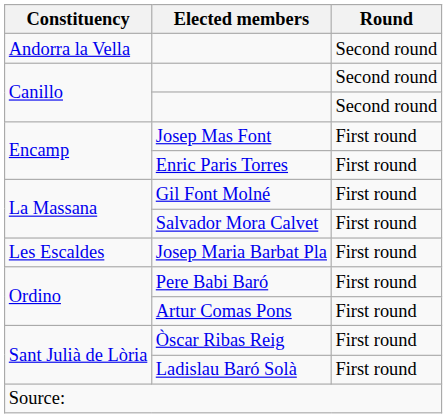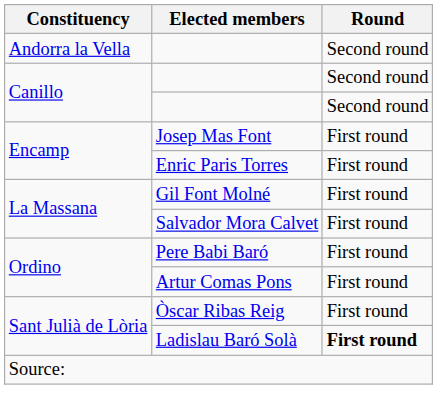- row: Les Escaldes | Josep Maria Barbat Pla | First round
Ladislau Baró Solà | Round: normal -> bold
